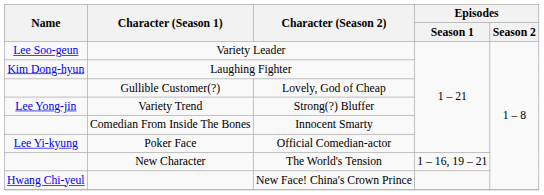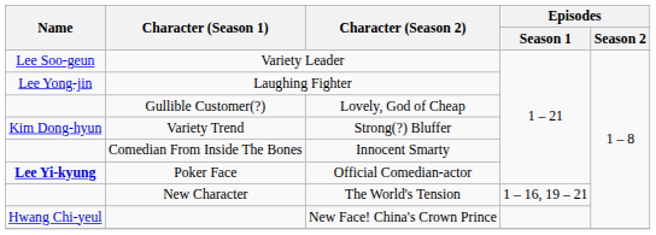Laughing Fighter | Name: Kim Dong-hyun -> Lee Yong-jin
Variety Trend | Name: Lee Yong-jin -> Kim Dong-hyun
Poker Face | Name: normal -> bold
